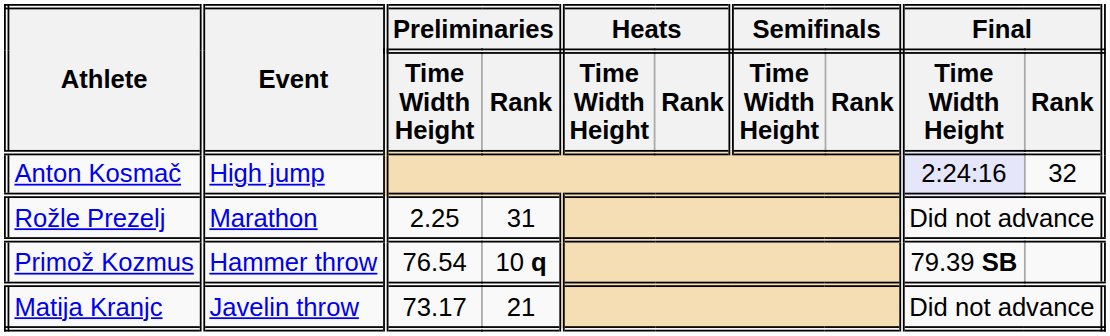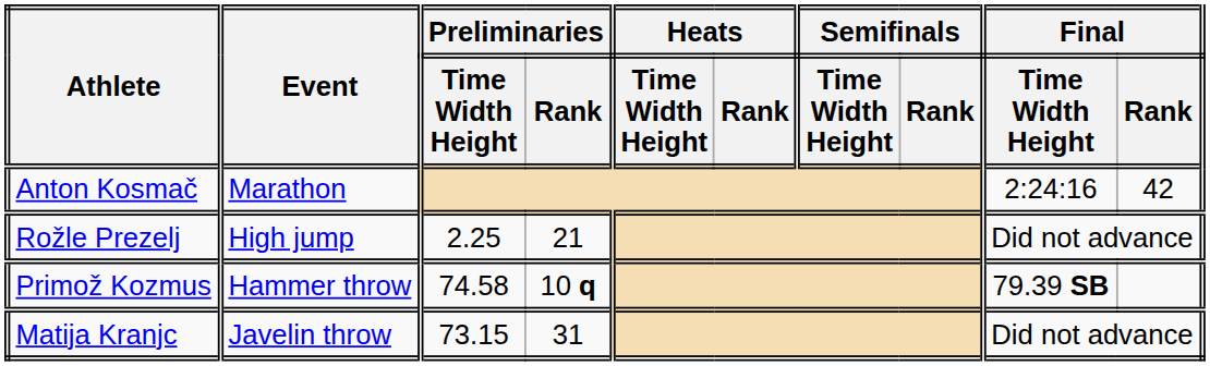Anton Kosmač | Event: High jump -> Marathon
Anton Kosmač | Final / Time Width Height: lavender background -> no background
Anton Kosmač | Final / Rank: 32 -> 42
Rožle Prezelj | Event: Marathon -> High jump
Rožle Prezelj | Preliminaries / Rank: 31 -> 21
Primož Kozmus | Preliminaries / Time Width Height: 76.54 -> 74.58
Matija Kranjc | Preliminaries / Time Width Height: 73.17 -> 73.15
Matija Kranjc | Preliminaries / Rank: 21 -> 31
